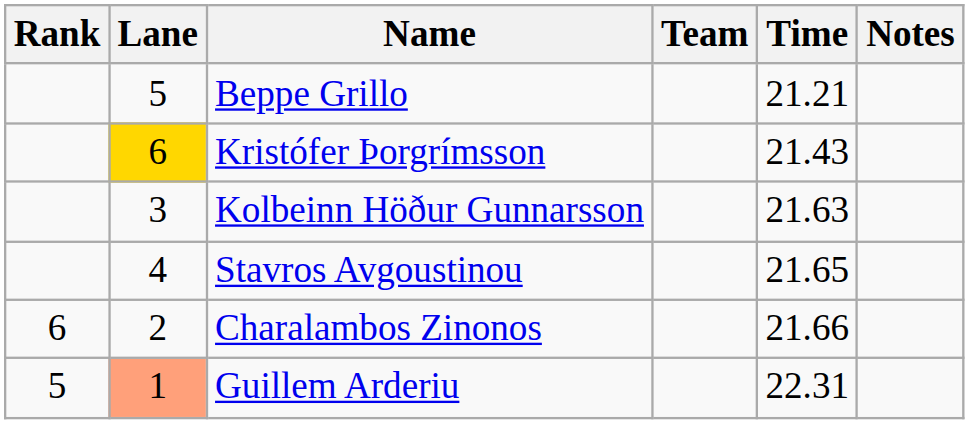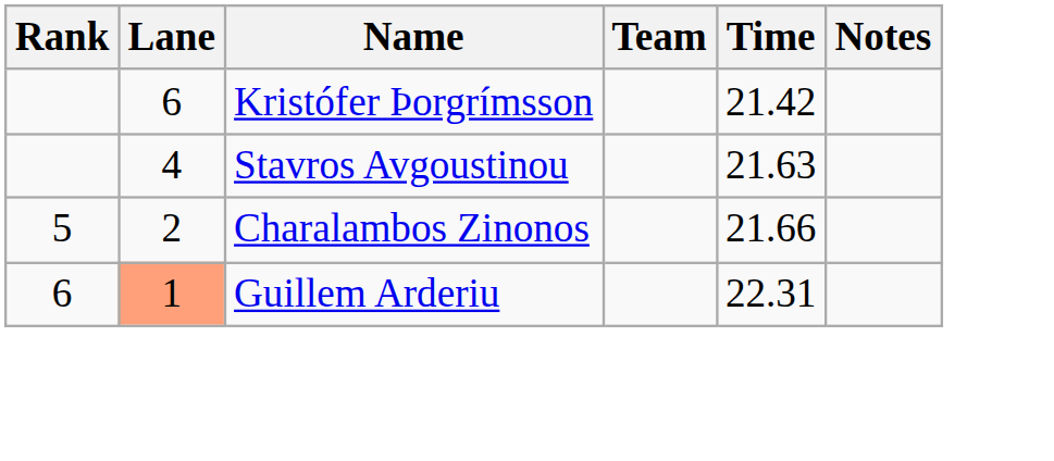- row: 5 | Beppe Grillo | 21.21
Kristófer Þorgrímsson | Lane: gold background -> no background
Kristófer Þorgrímsson | Time: 21.43 -> 21.42
- row: 3 | Kolbeinn Höður Gunnarsson | 21.63
Stavros Avgoustinou | Time: 21.65 -> 21.63
Charalambos Zinonos | Rank: 6 -> 5
Guillem Arderiu | Rank: 5 -> 6
